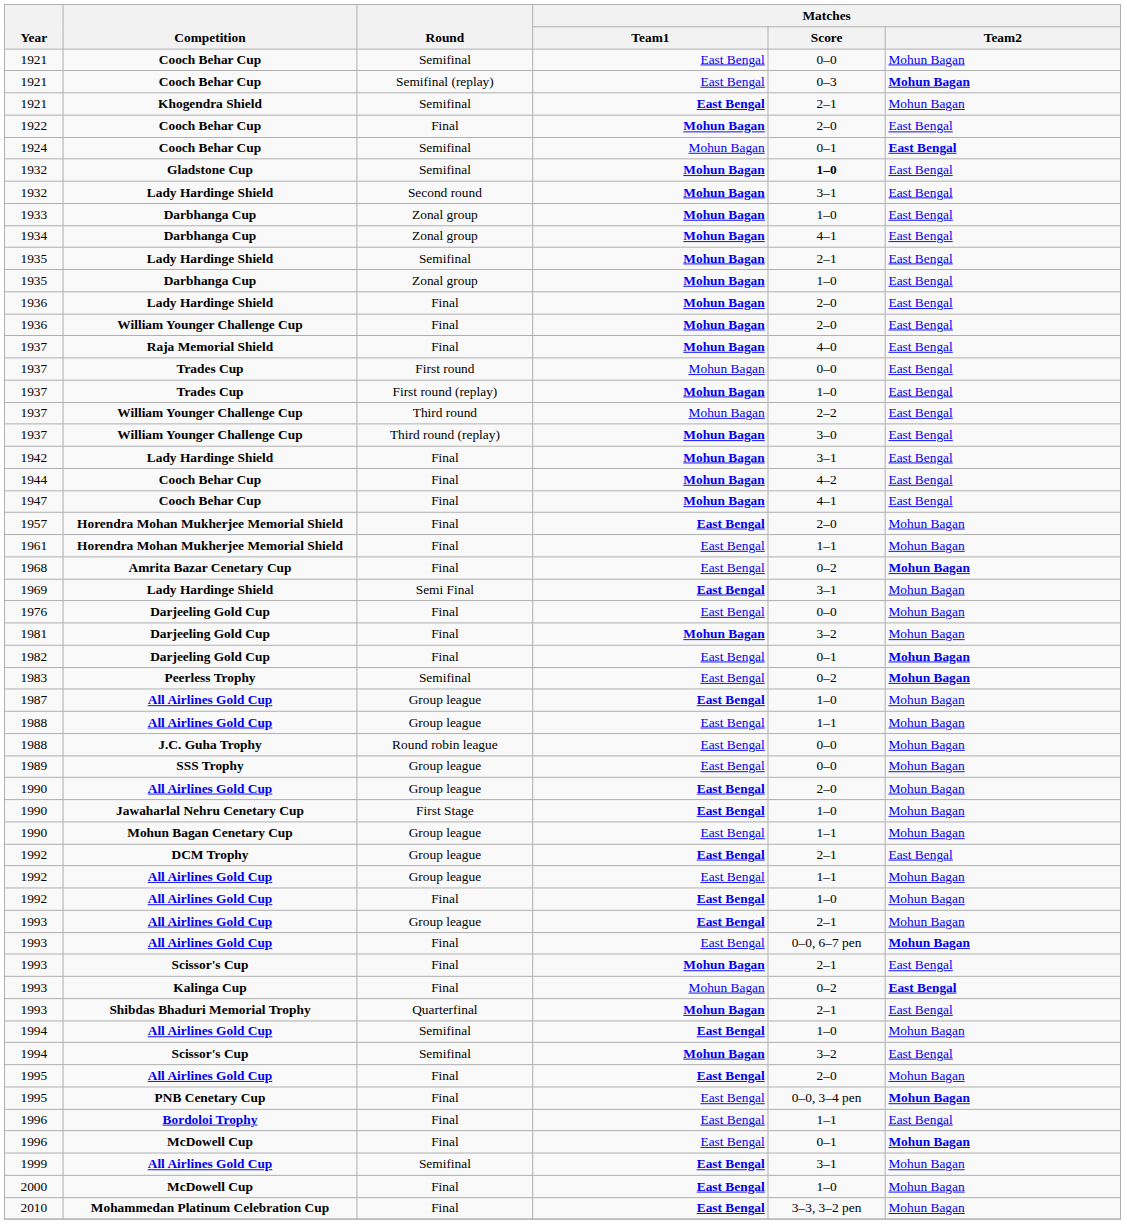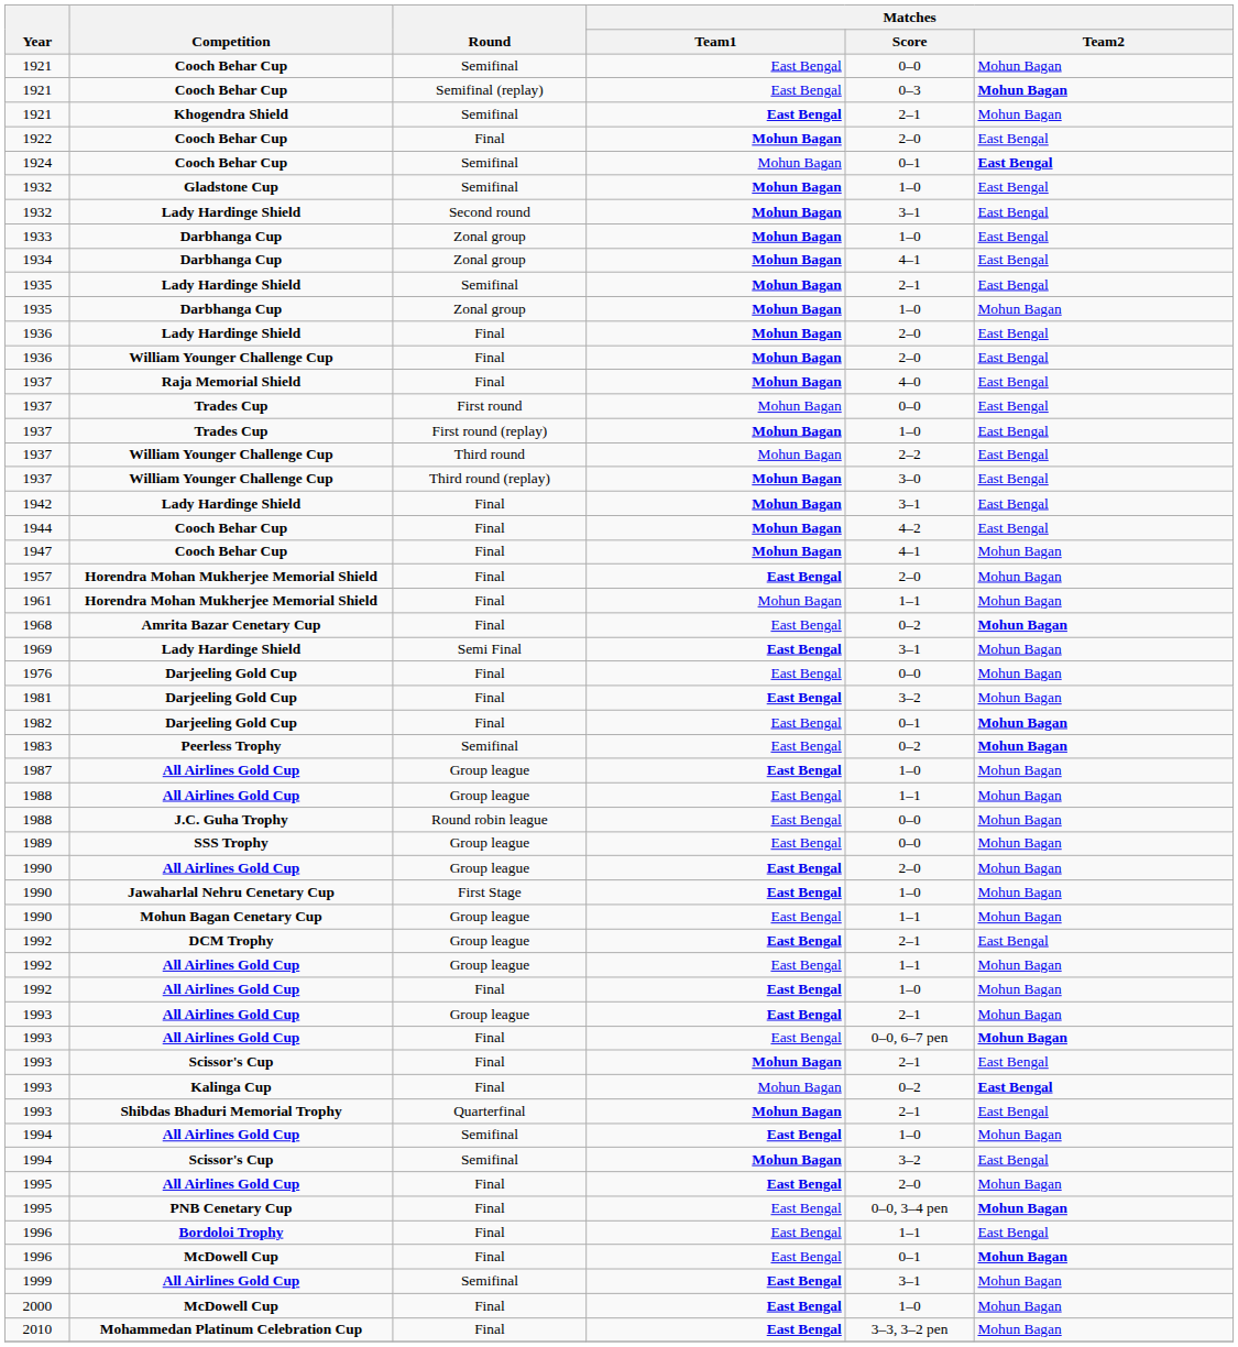1932 / Gladstone Cup | Matches / Score: bold -> normal
1935 / Darbhanga Cup | Matches / Team2: East Bengal -> Mohun Bagan
1947 | Matches / Team2: East Bengal -> Mohun Bagan
1961 | Matches / Team1: East Bengal -> Mohun Bagan
1981 | Matches / Team1: Mohun Bagan -> East Bengal
